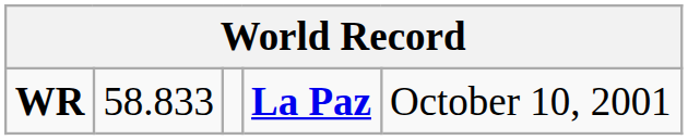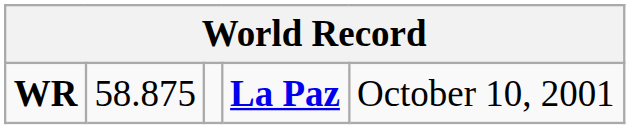WR | column 2: 58.833 -> 58.875
